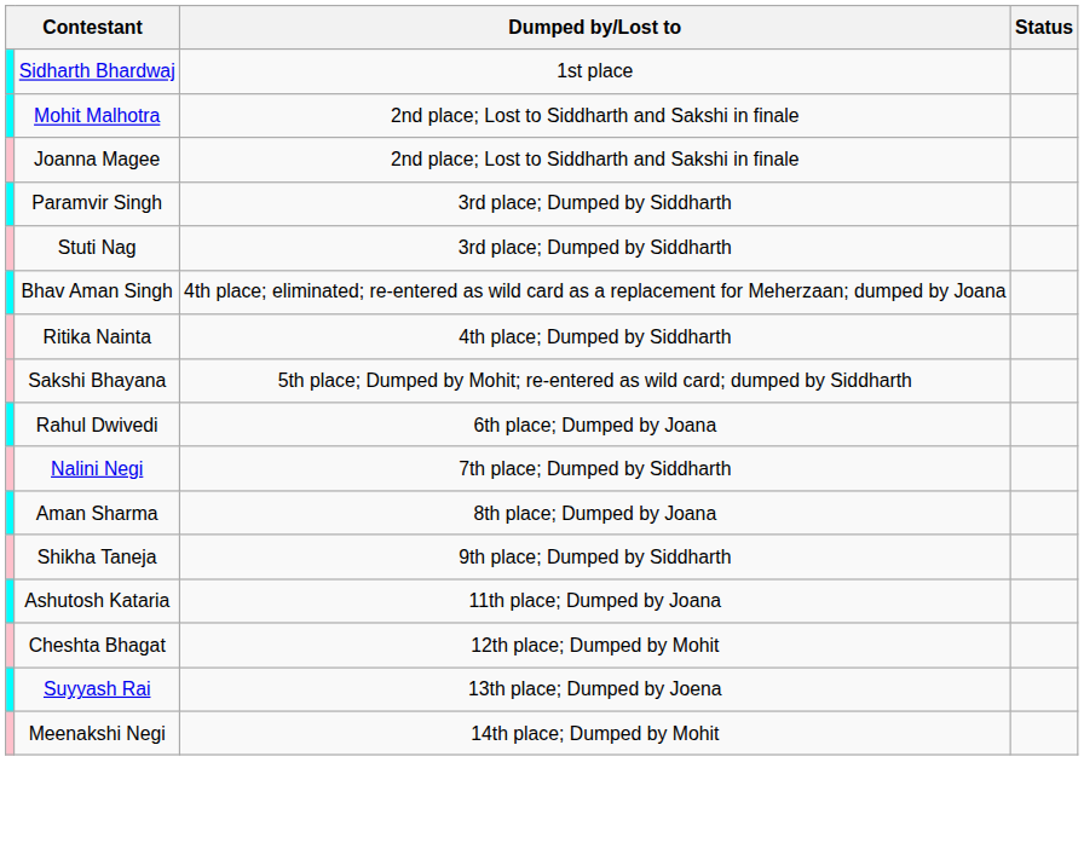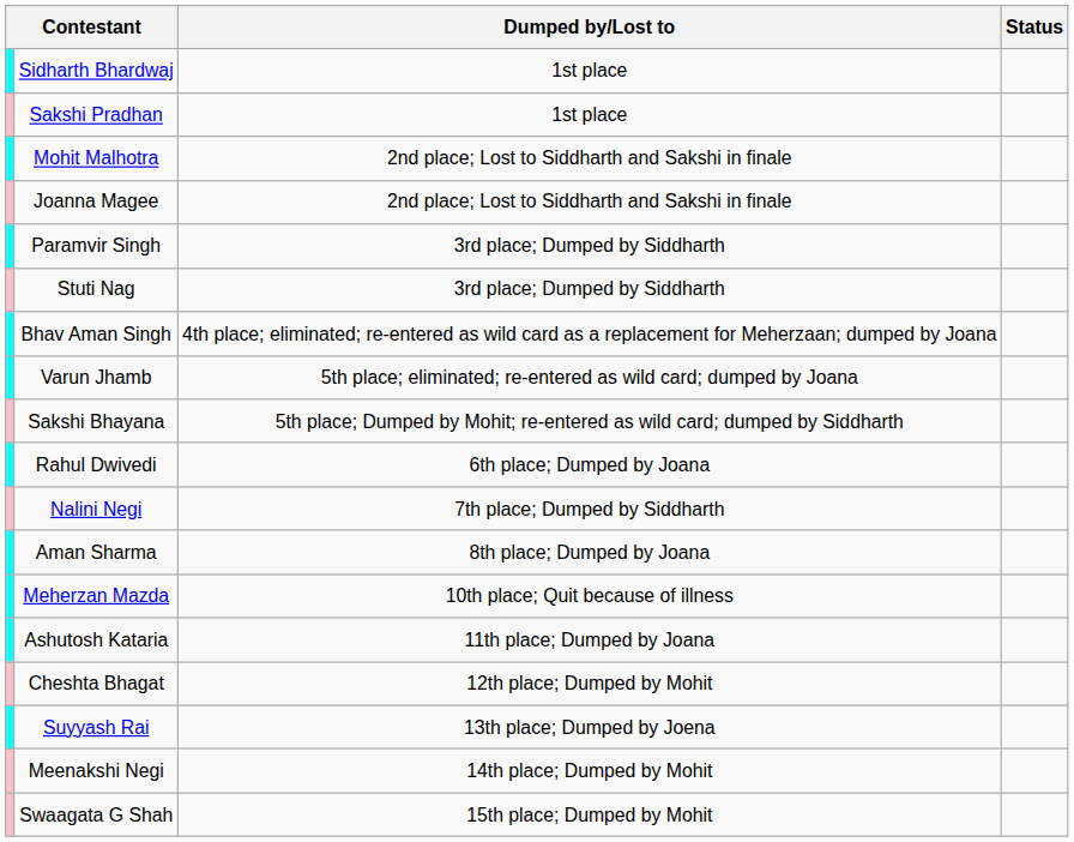+ row: Sakshi Pradhan | 1st place
- row: Ritika Nainta | 4th place; Dumped by Siddharth
+ row: Varun Jhamb | 5th place; eliminated; re-entered as wild card; dumped by Joana
- row: Shikha Taneja | 9th place; Dumped by Siddharth
+ row: Meherzan Mazda | 10th place; Quit because of illness
+ row: Swaagata G Shah | 15th place; Dumped by Mohit
